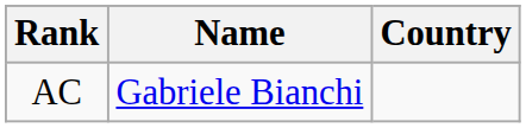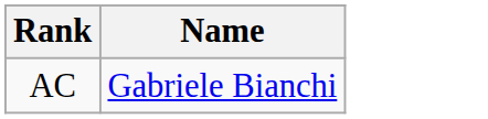- column: Country
